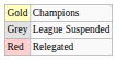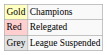rows swapped: Red <-> Grey
